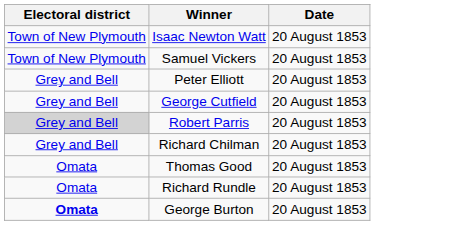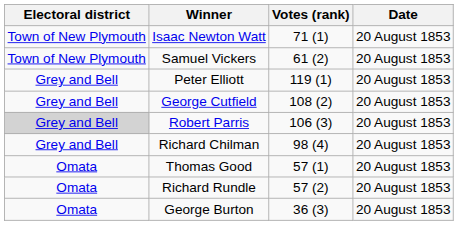+ column: Votes (rank) | 71 (1) | 61 (2) | 119 (1) | 108 (2) | 106 (3) | 98 (4) | 57 (1) | 57 (2) | 36 (3)
George Burton | Electoral district: bold -> normal
